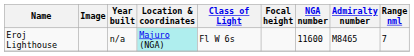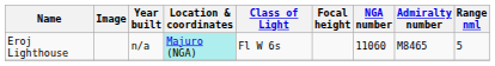Eroj Lighthouse | NGA number: 11600 -> 11060
Eroj Lighthouse | Range nml: 7 -> 5
